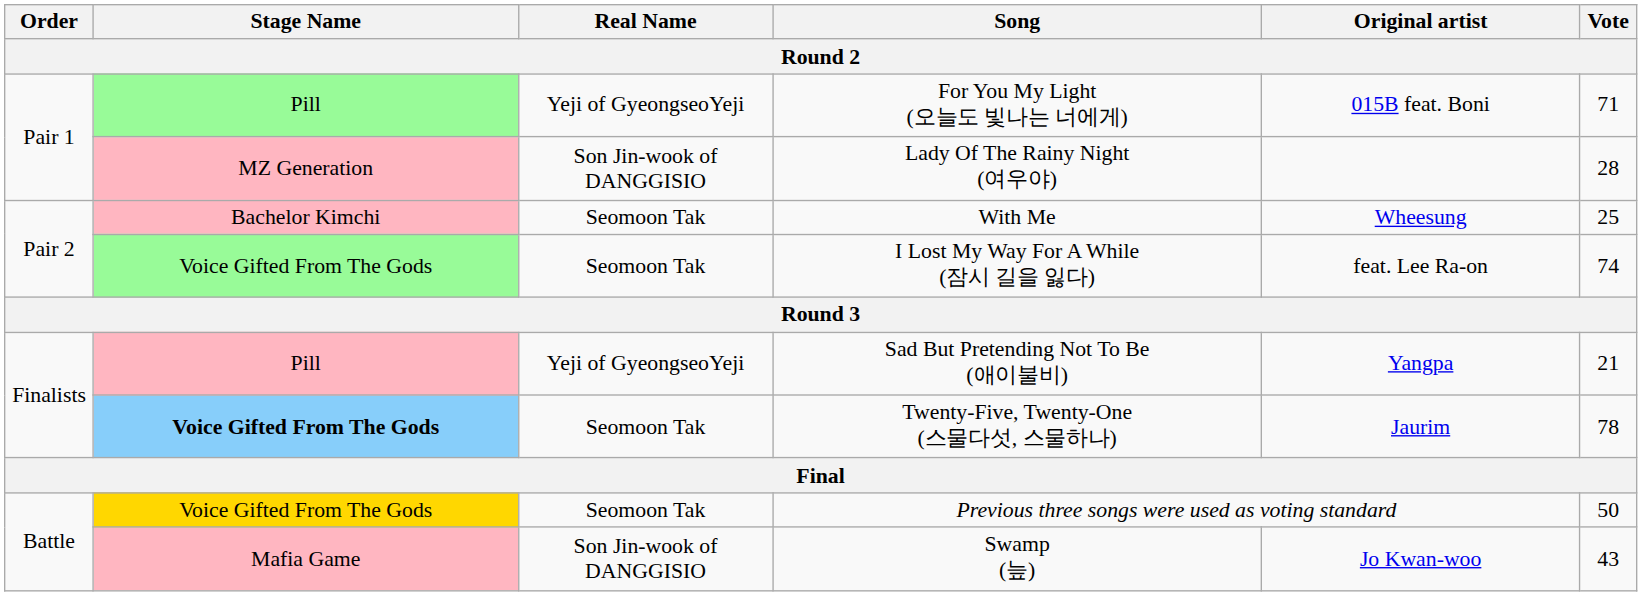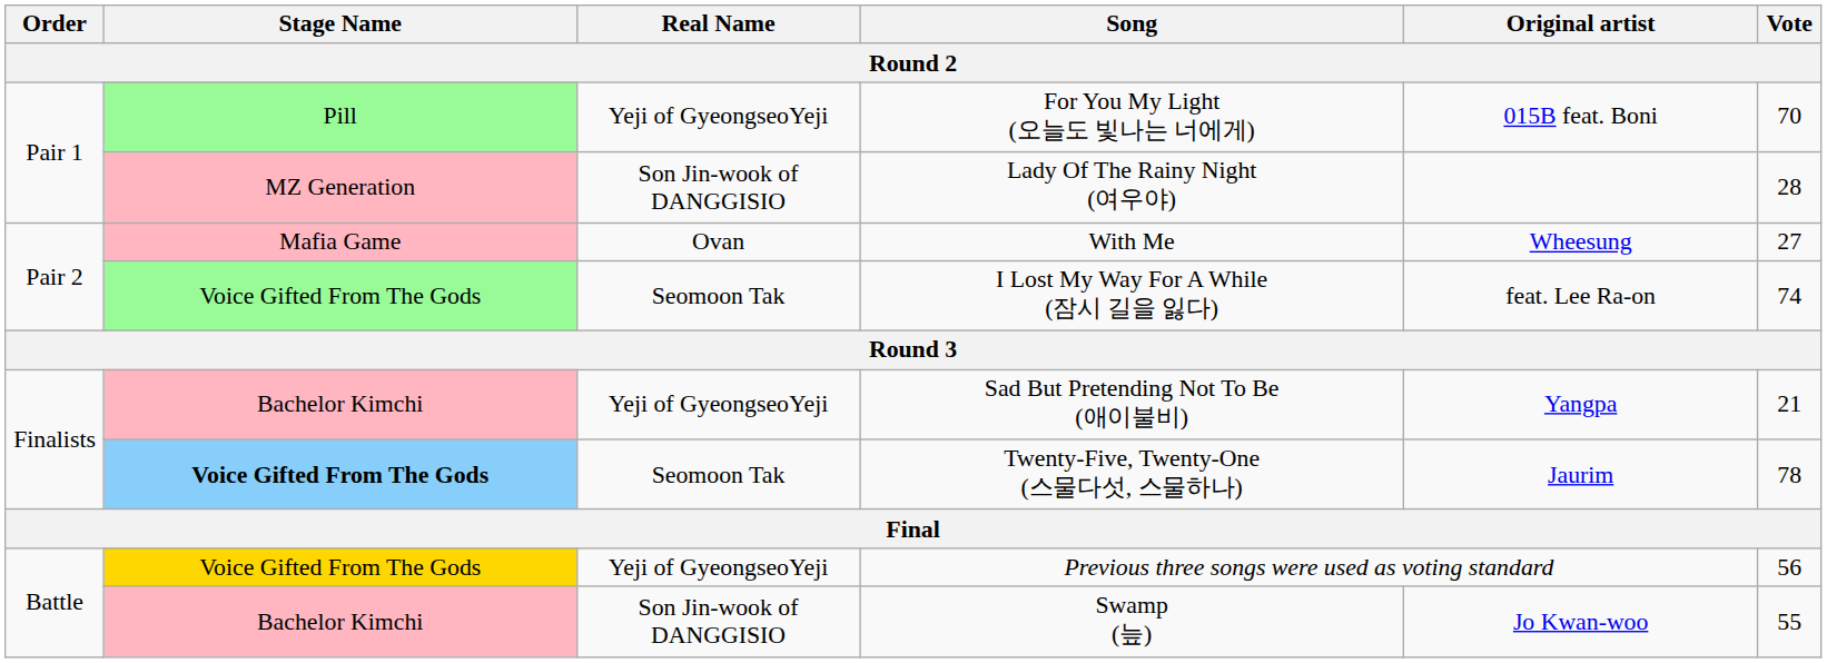For You My Light (오늘도 빛나는 너에게) | Vote: 71 -> 70
With Me | Stage Name: Bachelor Kimchi -> Mafia Game
With Me | Real Name: Seomoon Tak -> Ovan
With Me | Vote: 25 -> 27
Sad But Pretending Not To Be (애이불비) | Stage Name: Pill -> Bachelor Kimchi
Previous three songs were used as voting standard | Real Name: Seomoon Tak -> Yeji of GyeongseoYeji
Previous three songs were used as voting standard | Vote: 50 -> 56
Swamp (늪) | Stage Name: Mafia Game -> Bachelor Kimchi
Swamp (늪) | Vote: 43 -> 55
